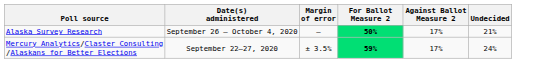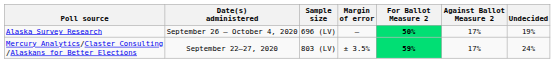+ column: Sample size | 696 (LV) | 803 (LV)
Alaska Survey Research | Undecided: 21% -> 19%
